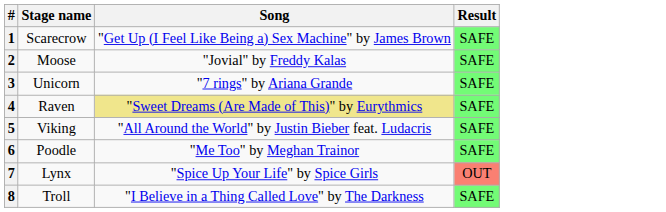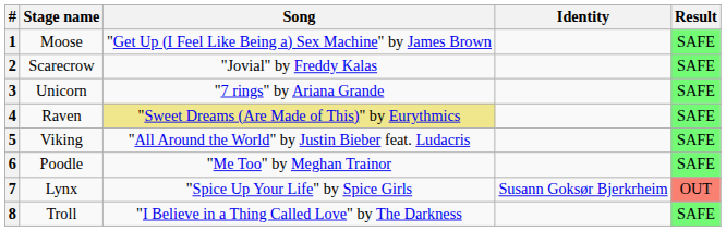+ column: Identity | Susann Goksør Bjerkrheim
1 | Stage name: Scarecrow -> Moose
2 | Stage name: Moose -> Scarecrow
